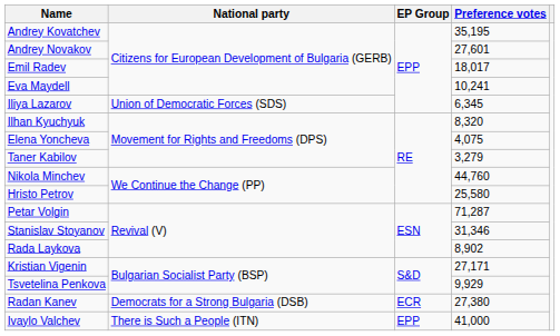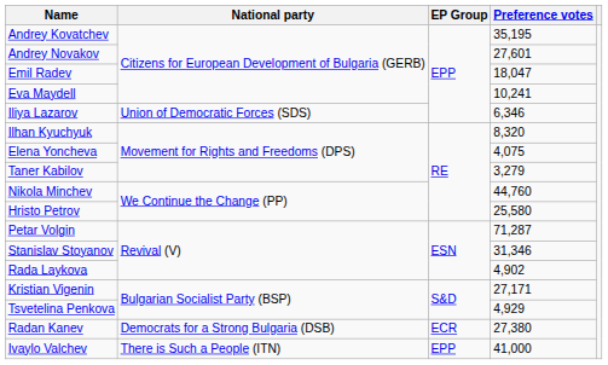Emil Radev | Preference votes: 18,017 -> 18,047
Iliya Lazarov | Preference votes: 6,345 -> 6,346
Rada Laykova | Preference votes: 8,902 -> 4,902
Tsvetelina Penkova | Preference votes: 9,929 -> 4,929
